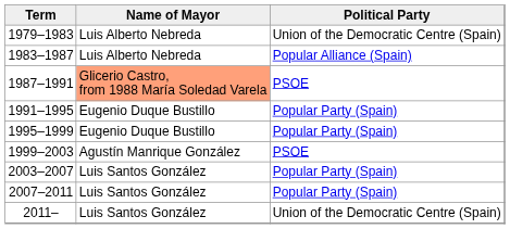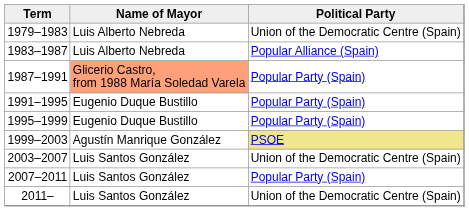1987–1991 | Political Party: PSOE -> Popular Party (Spain)
1999–2003 | Political Party: no background -> khaki background
2003–2007 | Political Party: Popular Party (Spain) -> Union of the Democratic Centre (Spain)
